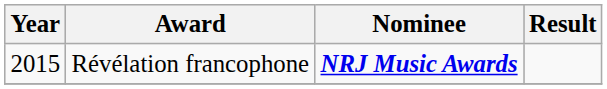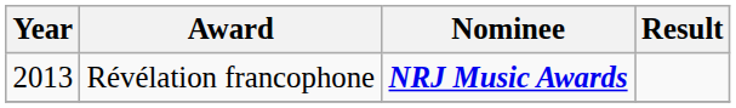Révélation francophone | Year: 2015 -> 2013
